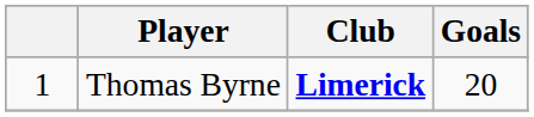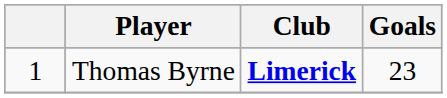Thomas Byrne | Goals: 20 -> 23
